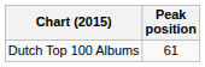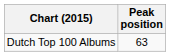Dutch Top 100 Albums | Peak position: 61 -> 63
